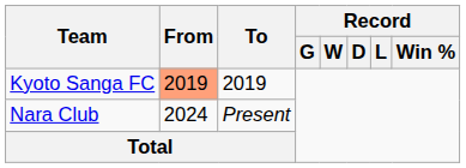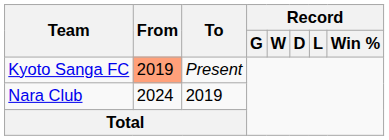Kyoto Sanga FC | To: 2019 -> Present
Nara Club | To: Present -> 2019
